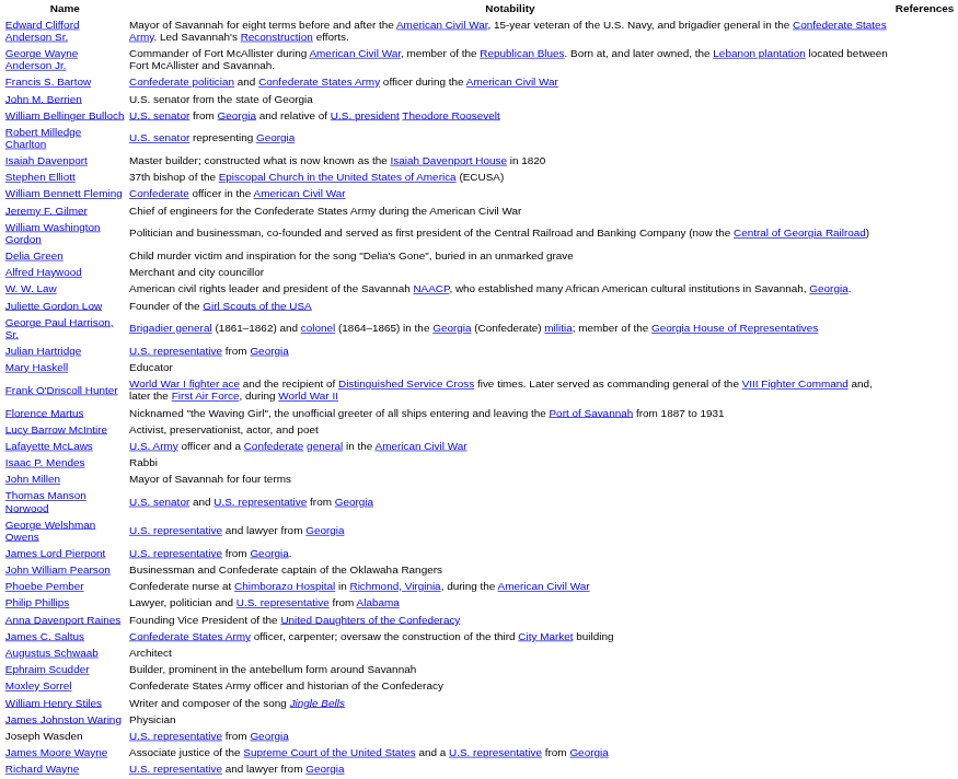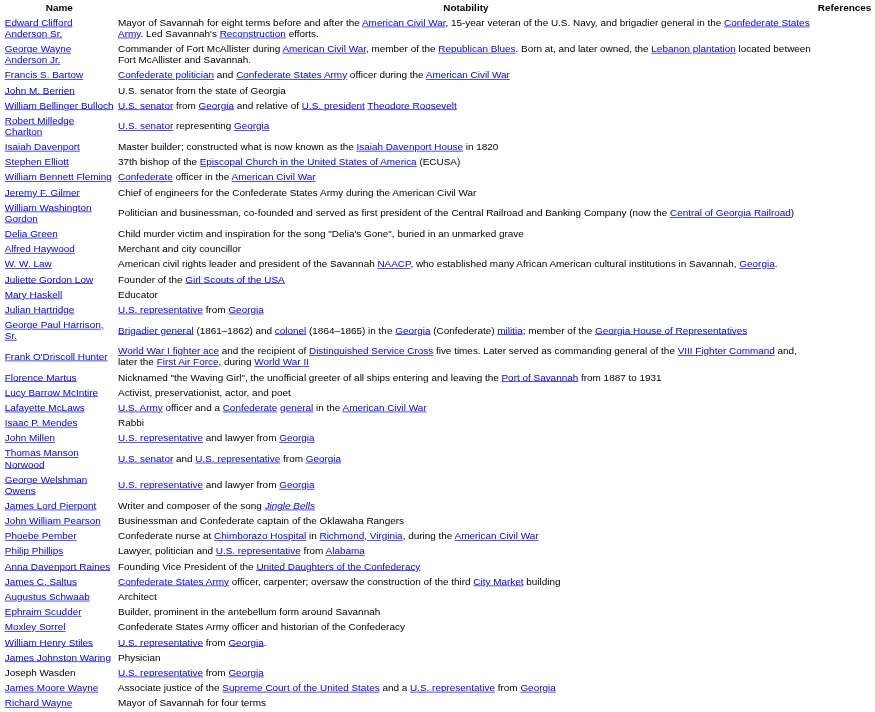rows swapped: George Paul Harrison, Sr. <-> Mary Haskell
John Millen | Notability: Mayor of Savannah for four terms -> U.S. representative and lawyer from Georgia
James Lord Pierpont | Notability: U.S. representative from Georgia. -> Writer and composer of the song Jingle Bells
William Henry Stiles | Notability: Writer and composer of the song Jingle Bells -> U.S. representative from Georgia.
Richard Wayne | Notability: U.S. representative and lawyer from Georgia -> Mayor of Savannah for four terms
